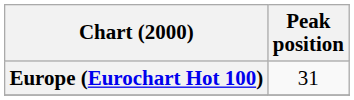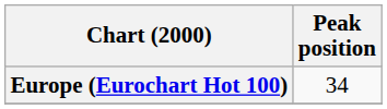Europe (Eurochart Hot 100) | Peak position: 31 -> 34
